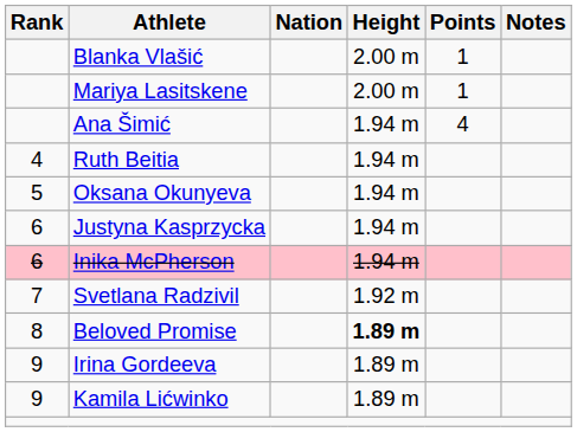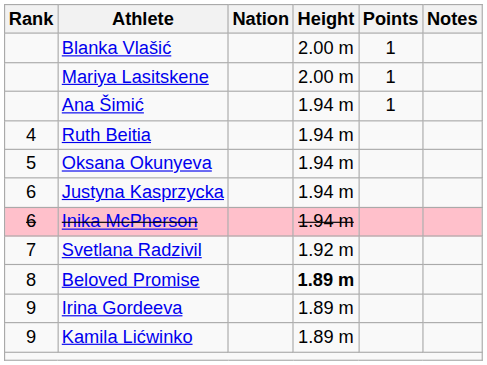Ana Šimić | Points: 4 -> 1
